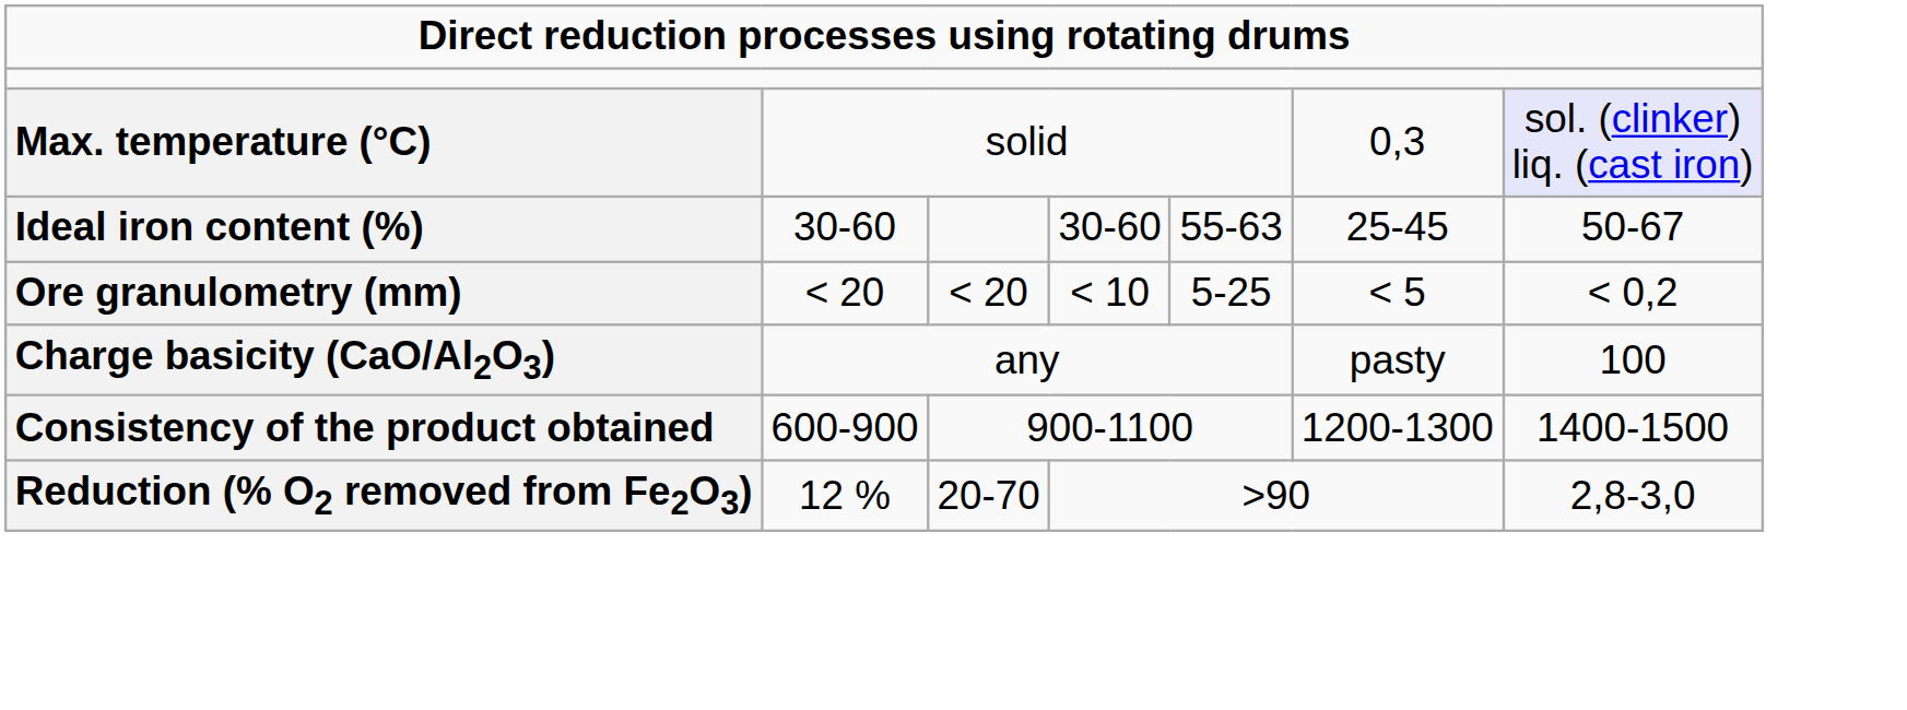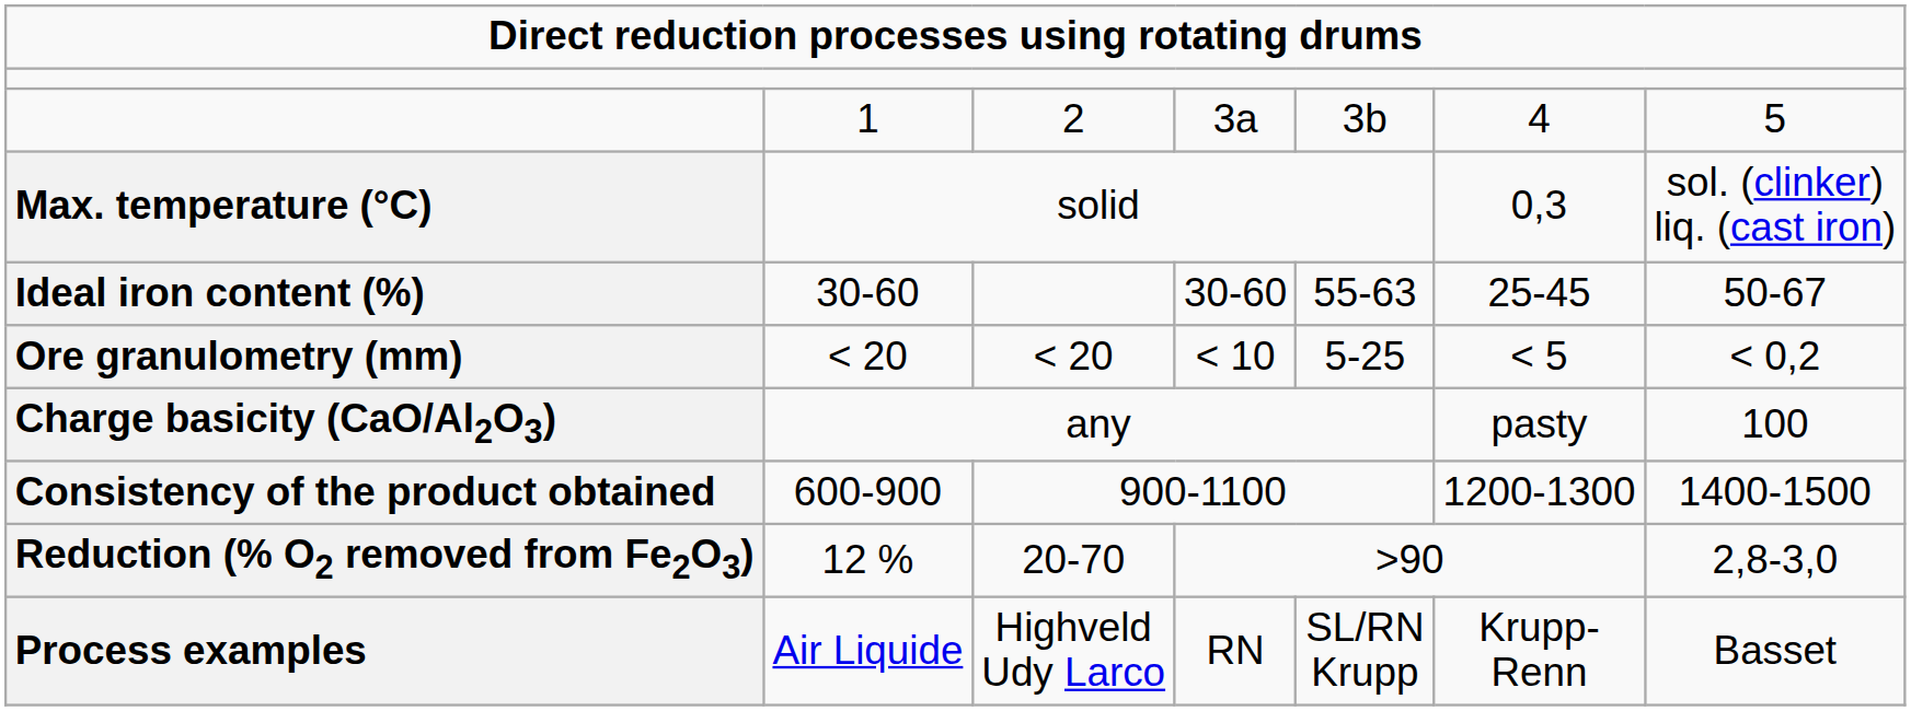+ row: 1 | 2 | 3a | 3b | 4 | 5
solid | column 7: lavender background -> no background
+ row: Process examples | Air Liquide | Highveld Udy Larco | RN | SL/RN Krupp | Krupp- Renn | Basset
